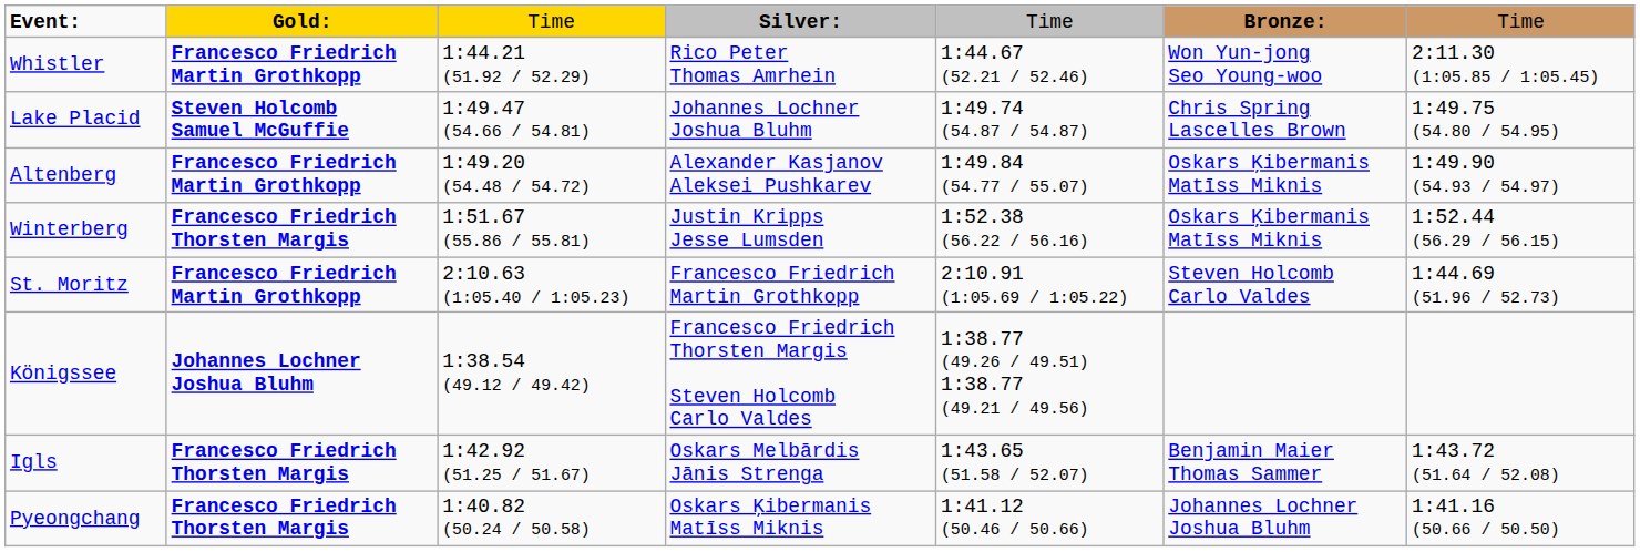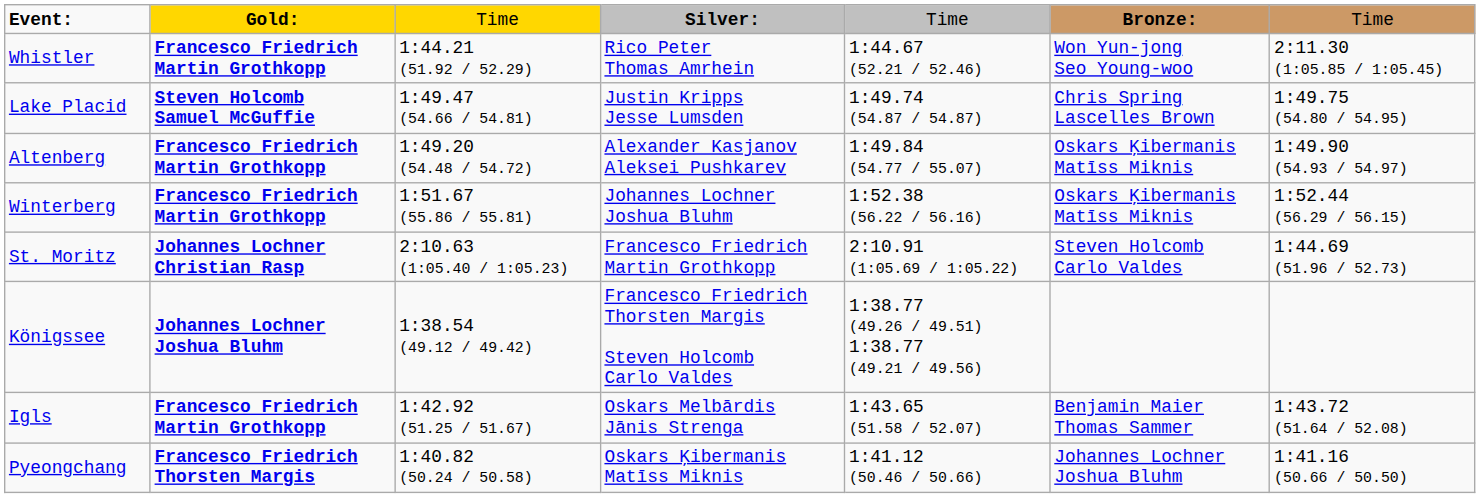Lake Placid | column 4: Johannes Lochner Joshua Bluhm -> Justin Kripps Jesse Lumsden
Winterberg | column 2: Francesco Friedrich Thorsten Margis -> Francesco Friedrich Martin Grothkopp
Winterberg | column 4: Justin Kripps Jesse Lumsden -> Johannes Lochner Joshua Bluhm
St. Moritz | column 2: Francesco Friedrich Martin Grothkopp -> Johannes Lochner Christian Rasp
Igls | column 2: Francesco Friedrich Thorsten Margis -> Francesco Friedrich Martin Grothkopp
